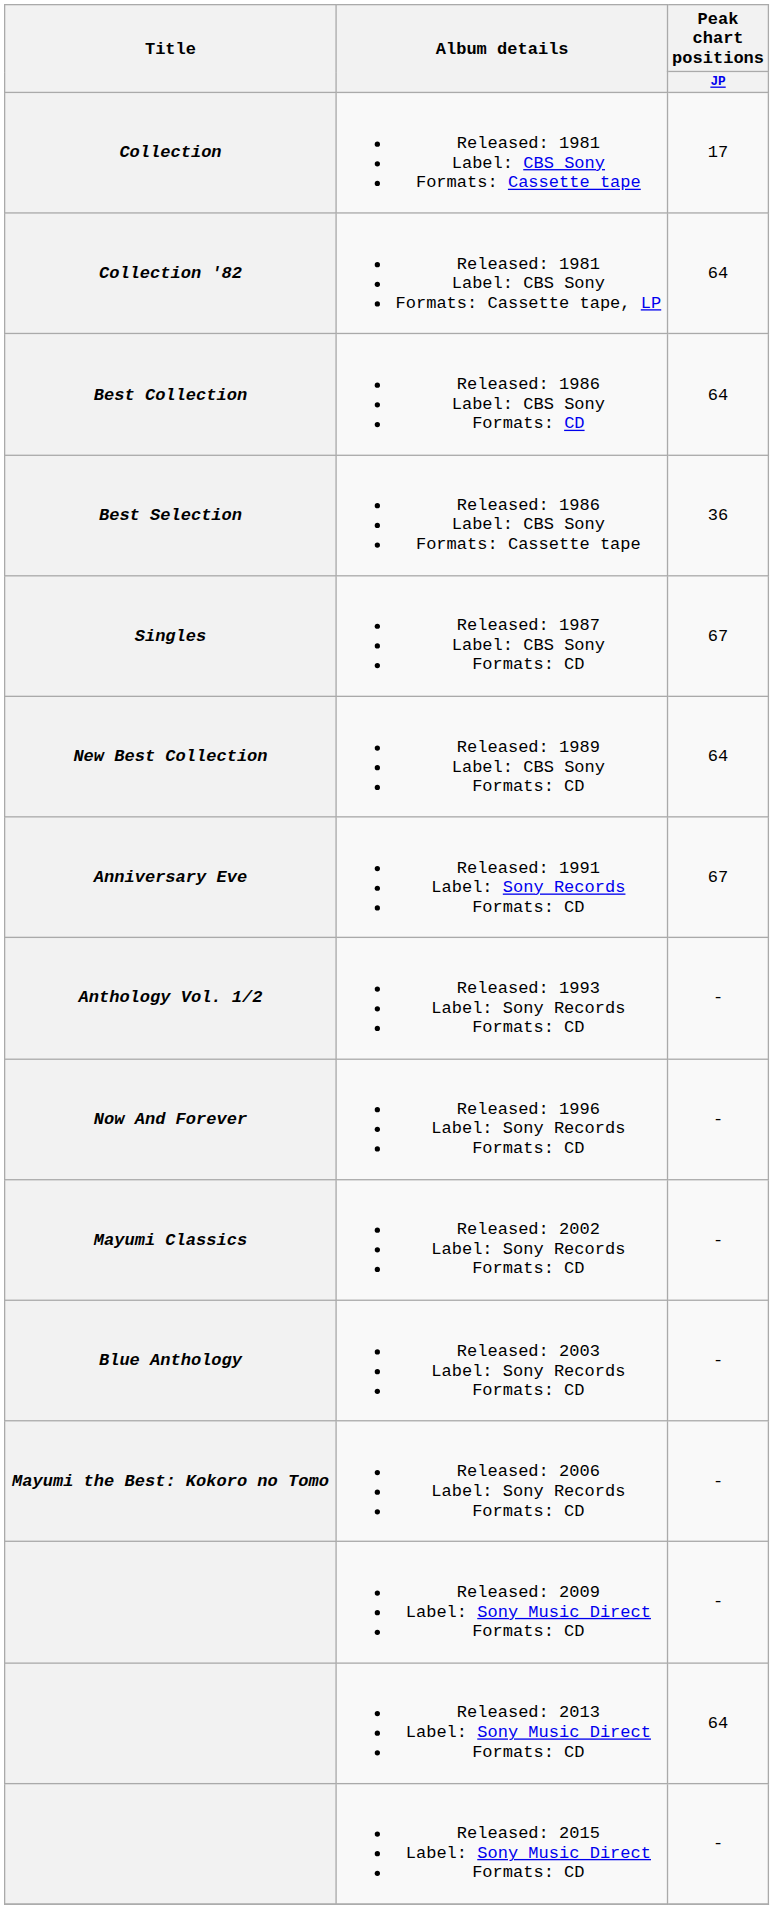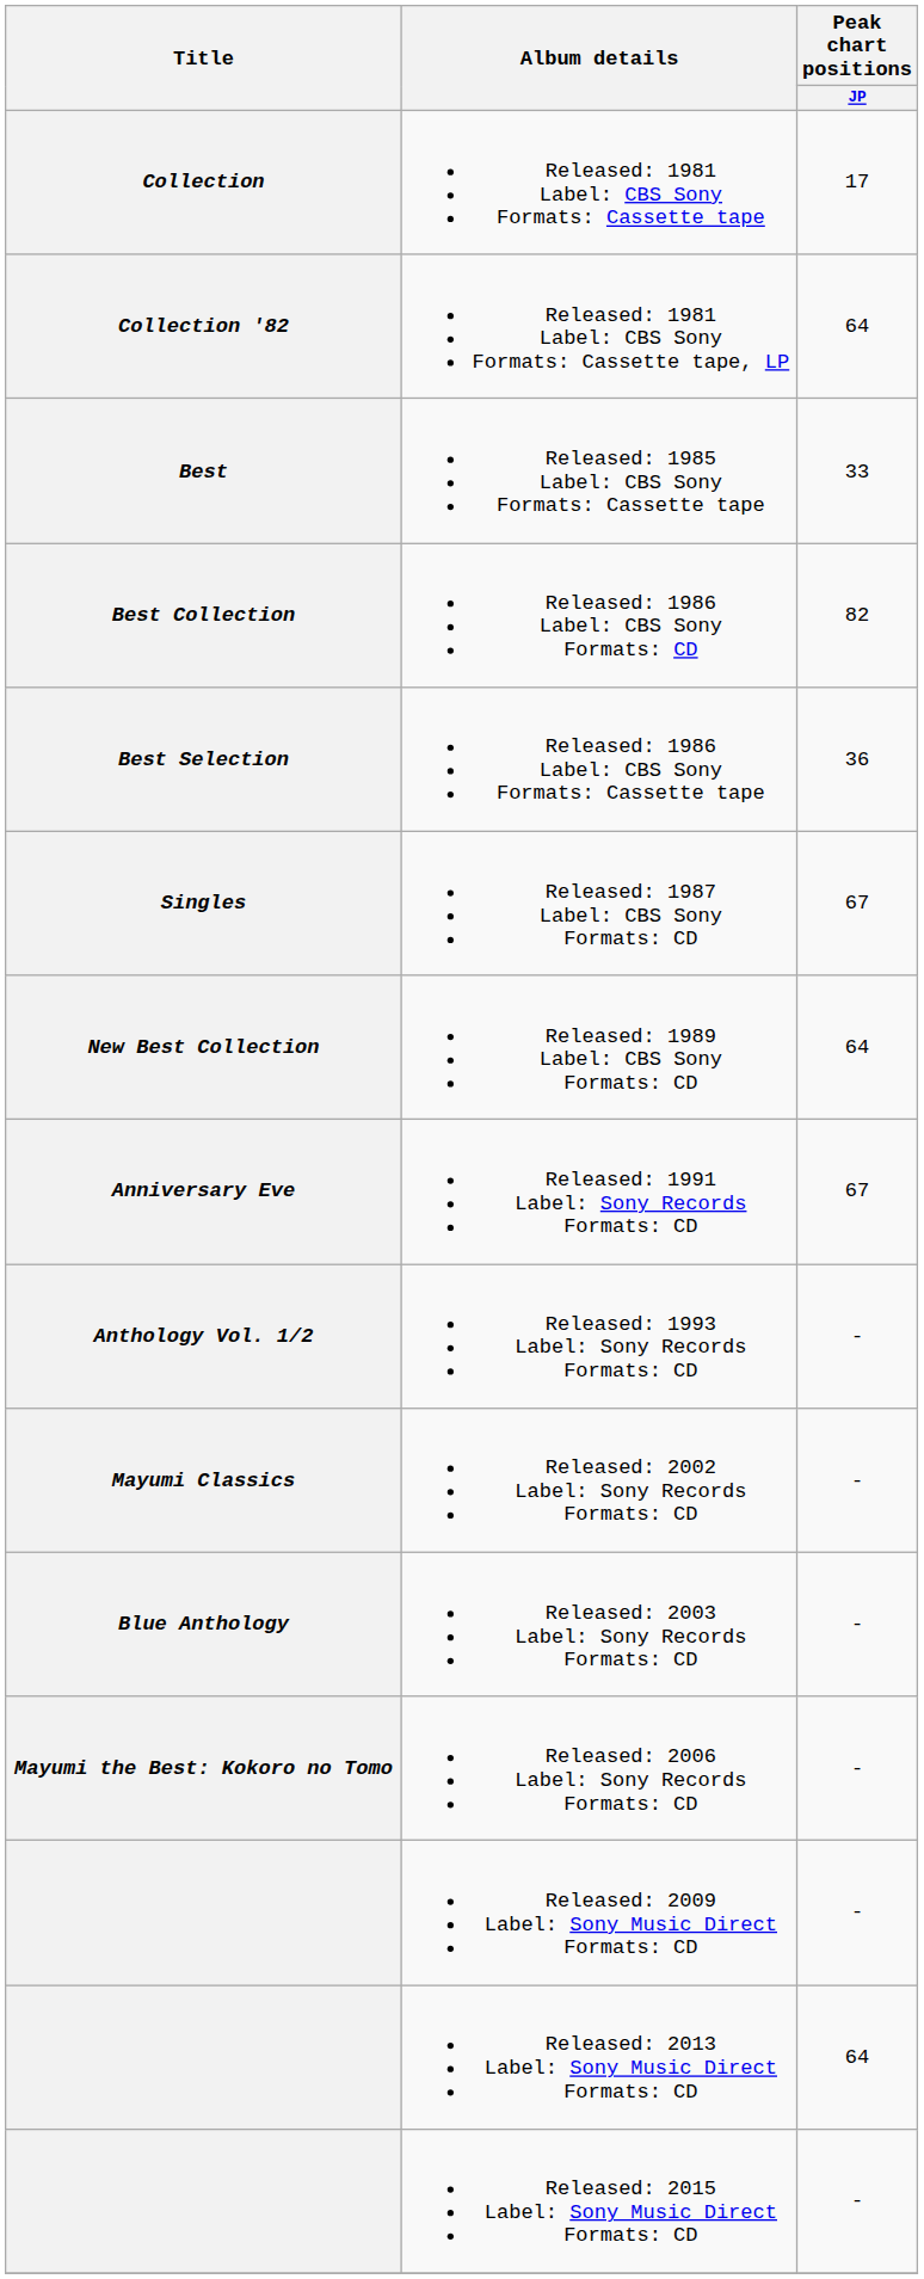+ row: Best | Released: 1985 Label: CBS Sony Formats: Cassette tape | 33
Released: 1986 Label: CBS Sony Formats: CD | Peak chart positions / JP: 64 -> 82
- row: Now And Forever | Released: 1996 Label: Sony Records Formats: CD | -
